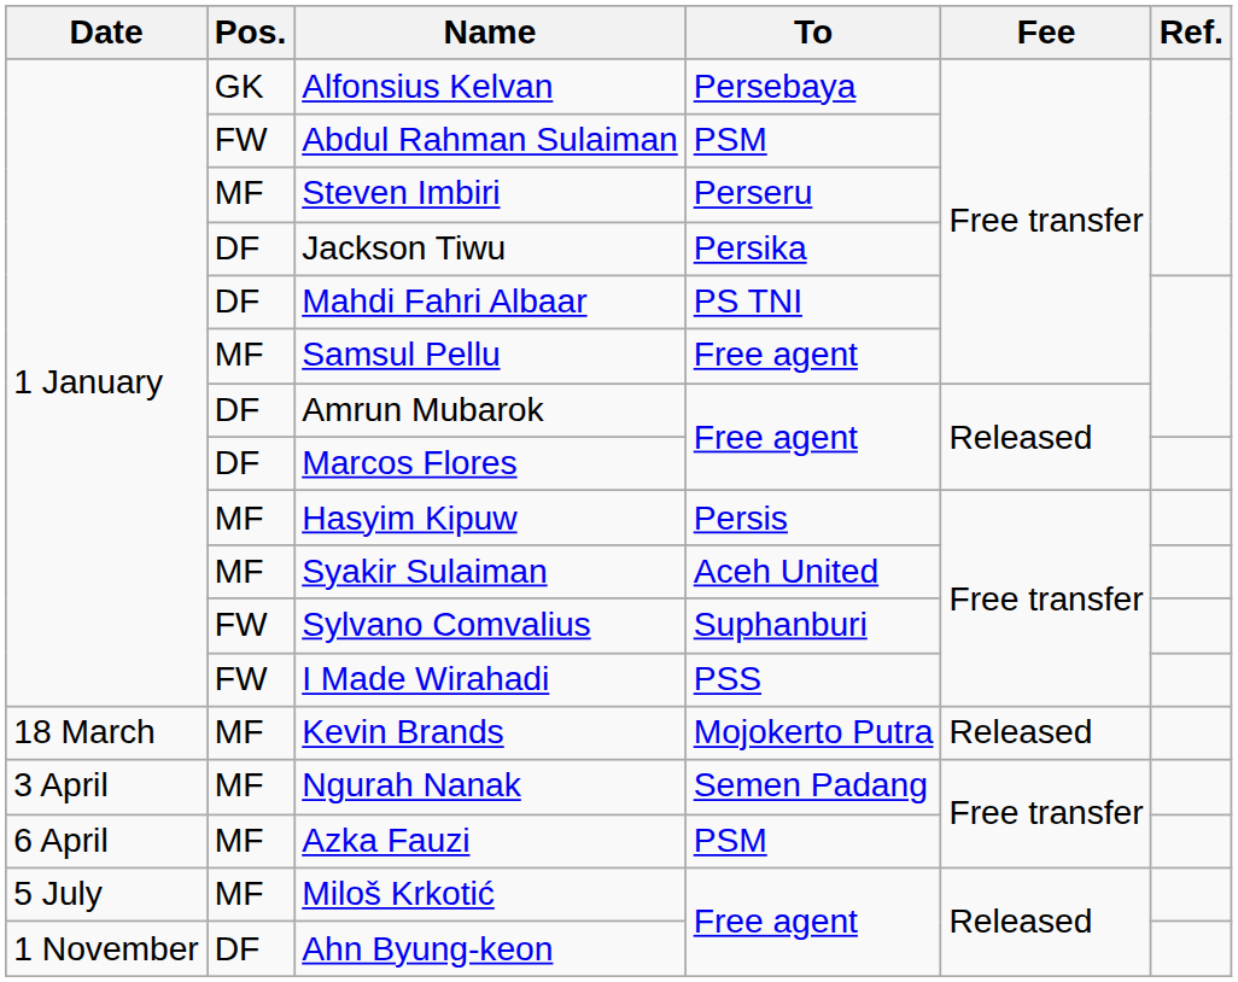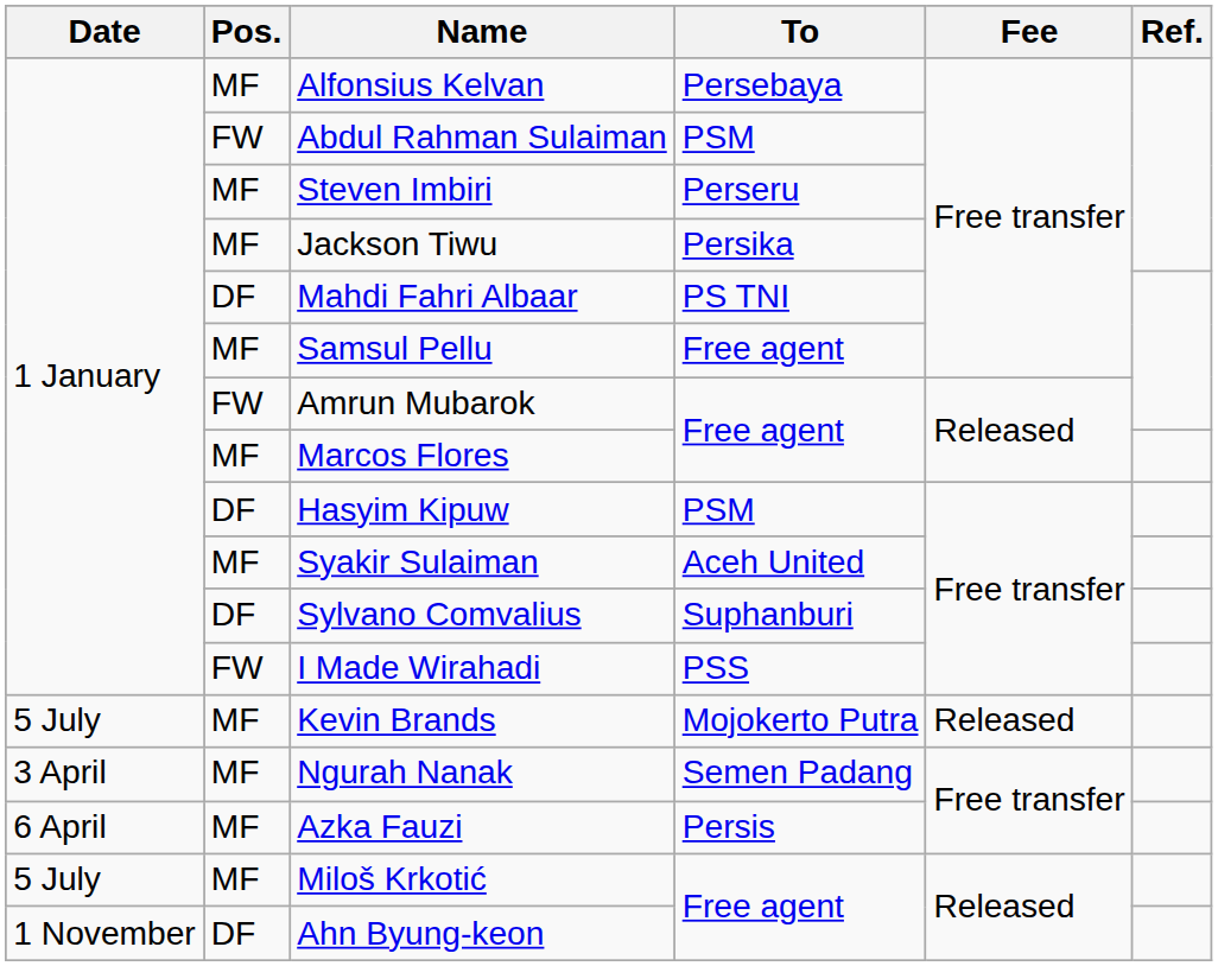Alfonsius Kelvan | Pos.: GK -> MF
Jackson Tiwu | Pos.: DF -> MF
Amrun Mubarok | Pos.: DF -> FW
Marcos Flores | Pos.: DF -> MF
Hasyim Kipuw | Pos.: MF -> DF
Hasyim Kipuw | To: Persis -> PSM
Sylvano Comvalius | Pos.: FW -> DF
Kevin Brands | Date: 18 March -> 5 July
Azka Fauzi | To: PSM -> Persis
